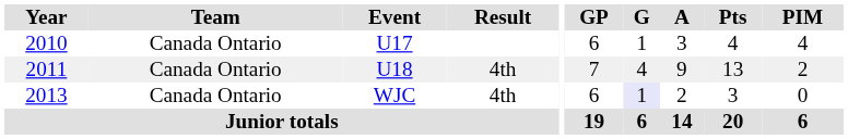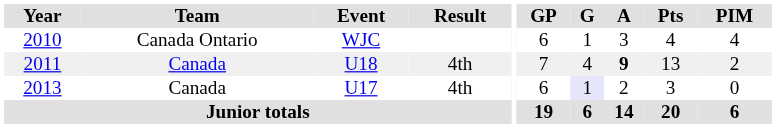2010 | Event: U17 -> WJC
2011 | Team: Canada Ontario -> Canada
2011 | A: normal -> bold
2013 | Team: Canada Ontario -> Canada
2013 | Event: WJC -> U17
